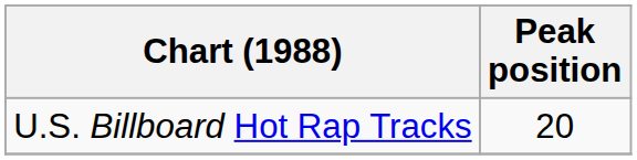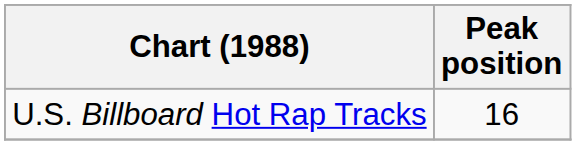U.S. Billboard Hot Rap Tracks | Peak position: 20 -> 16
